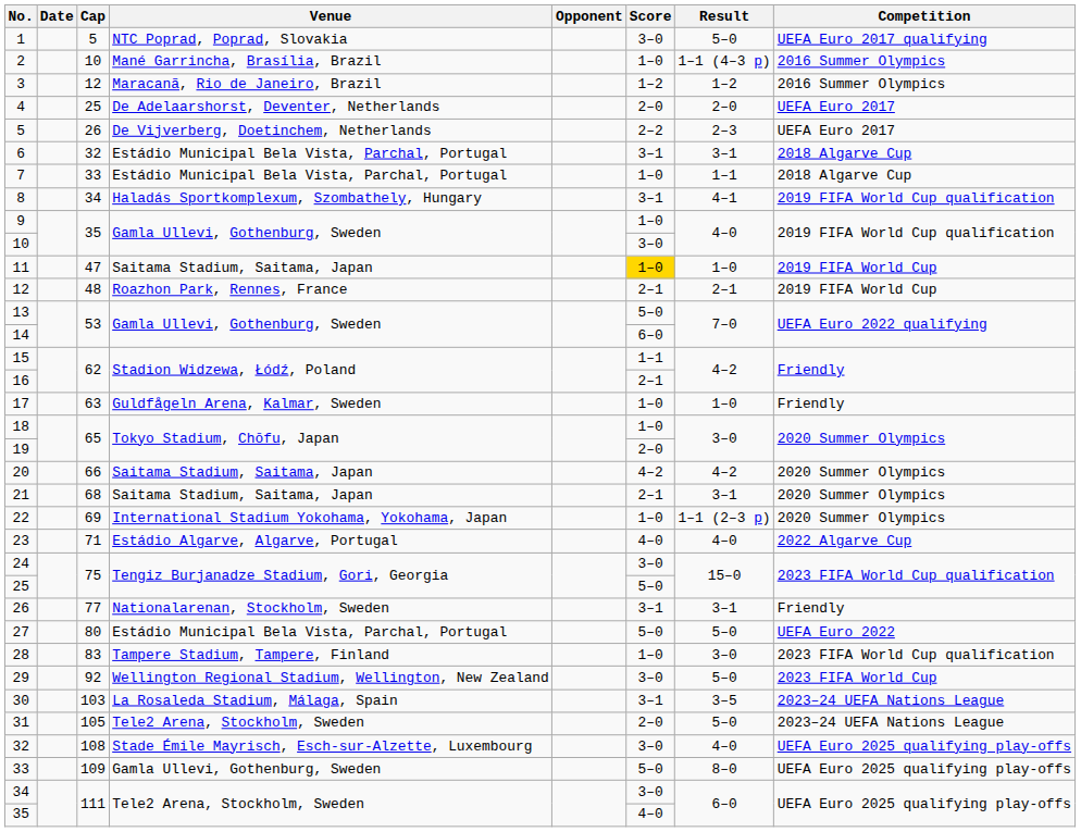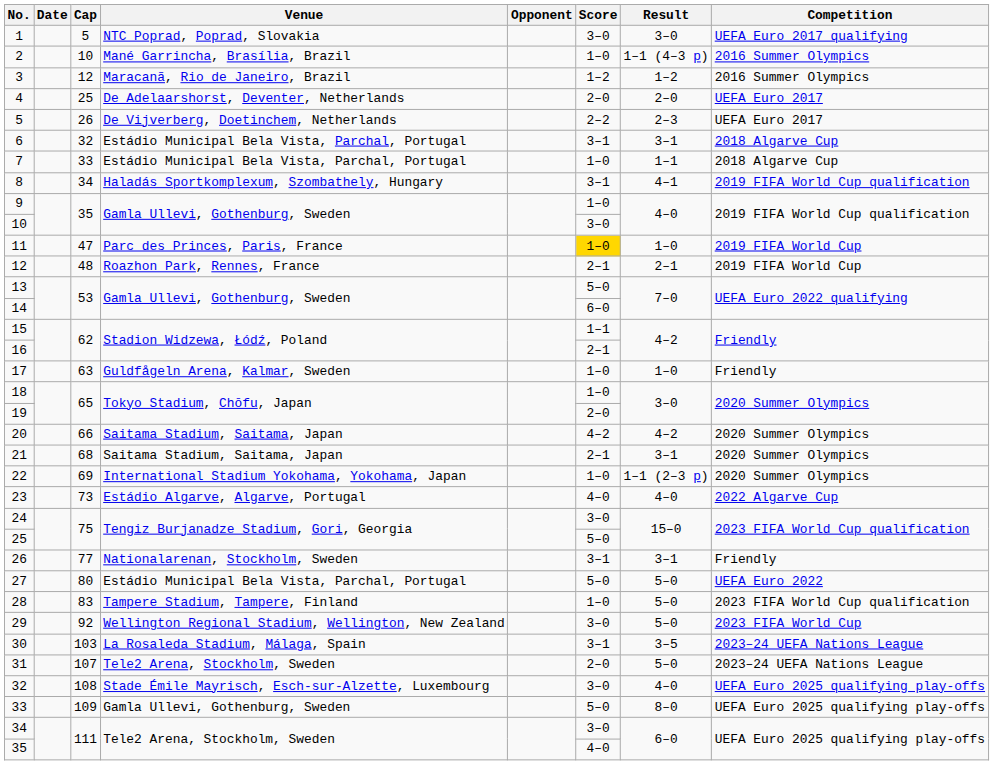1 | Result: 5–0 -> 3–0
11 | Venue: Saitama Stadium, Saitama, Japan -> Parc des Princes, Paris, France
23 | Cap: 71 -> 73
28 | Result: 3–0 -> 5–0
31 | Cap: 105 -> 107
